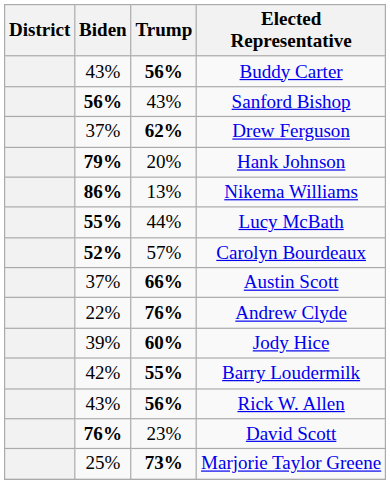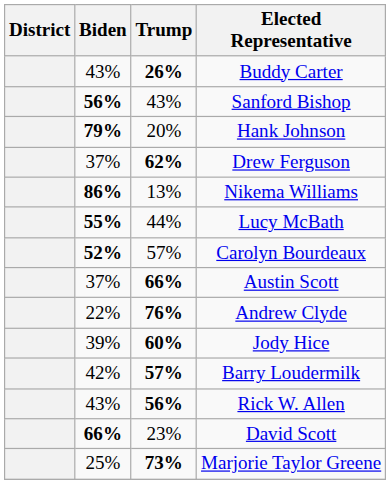Buddy Carter | Trump: 56% -> 26%
rows swapped: Drew Ferguson <-> Hank Johnson
Barry Loudermilk | Trump: 55% -> 57%
David Scott | Biden: 76% -> 66%
